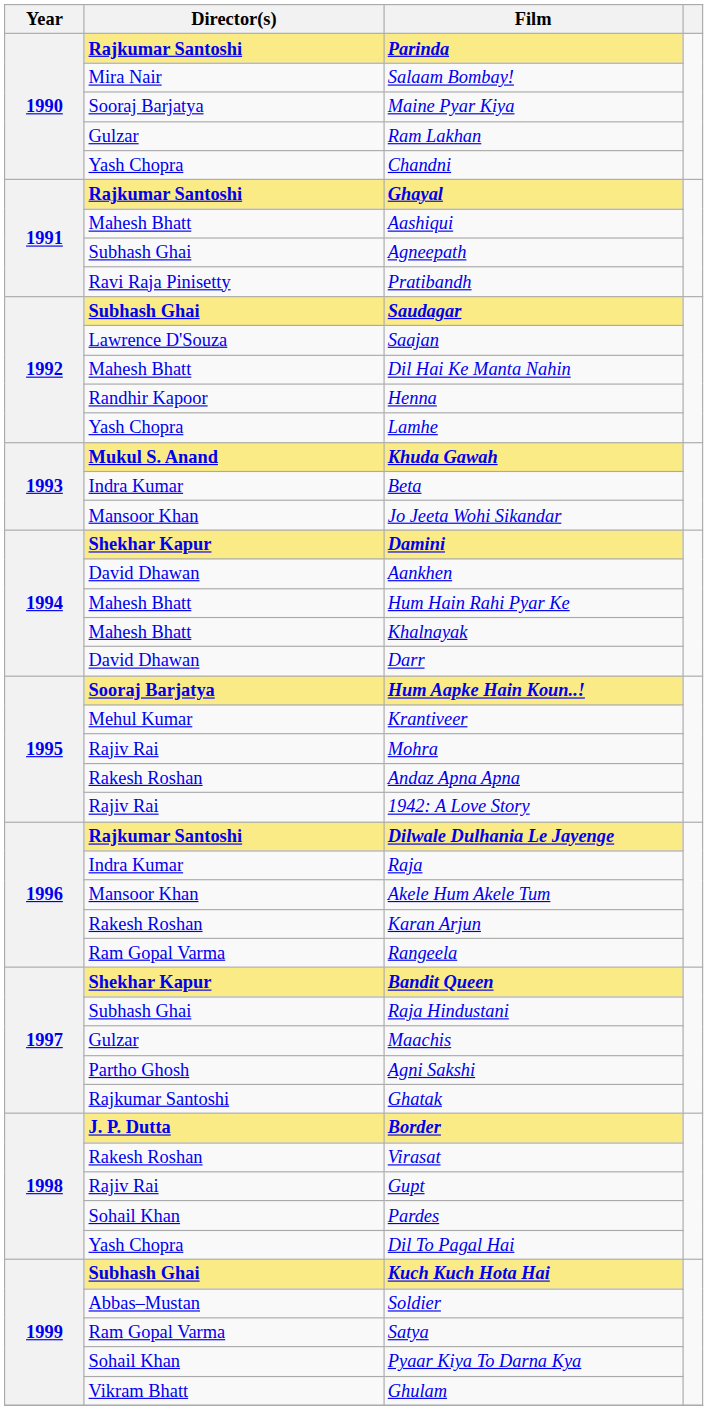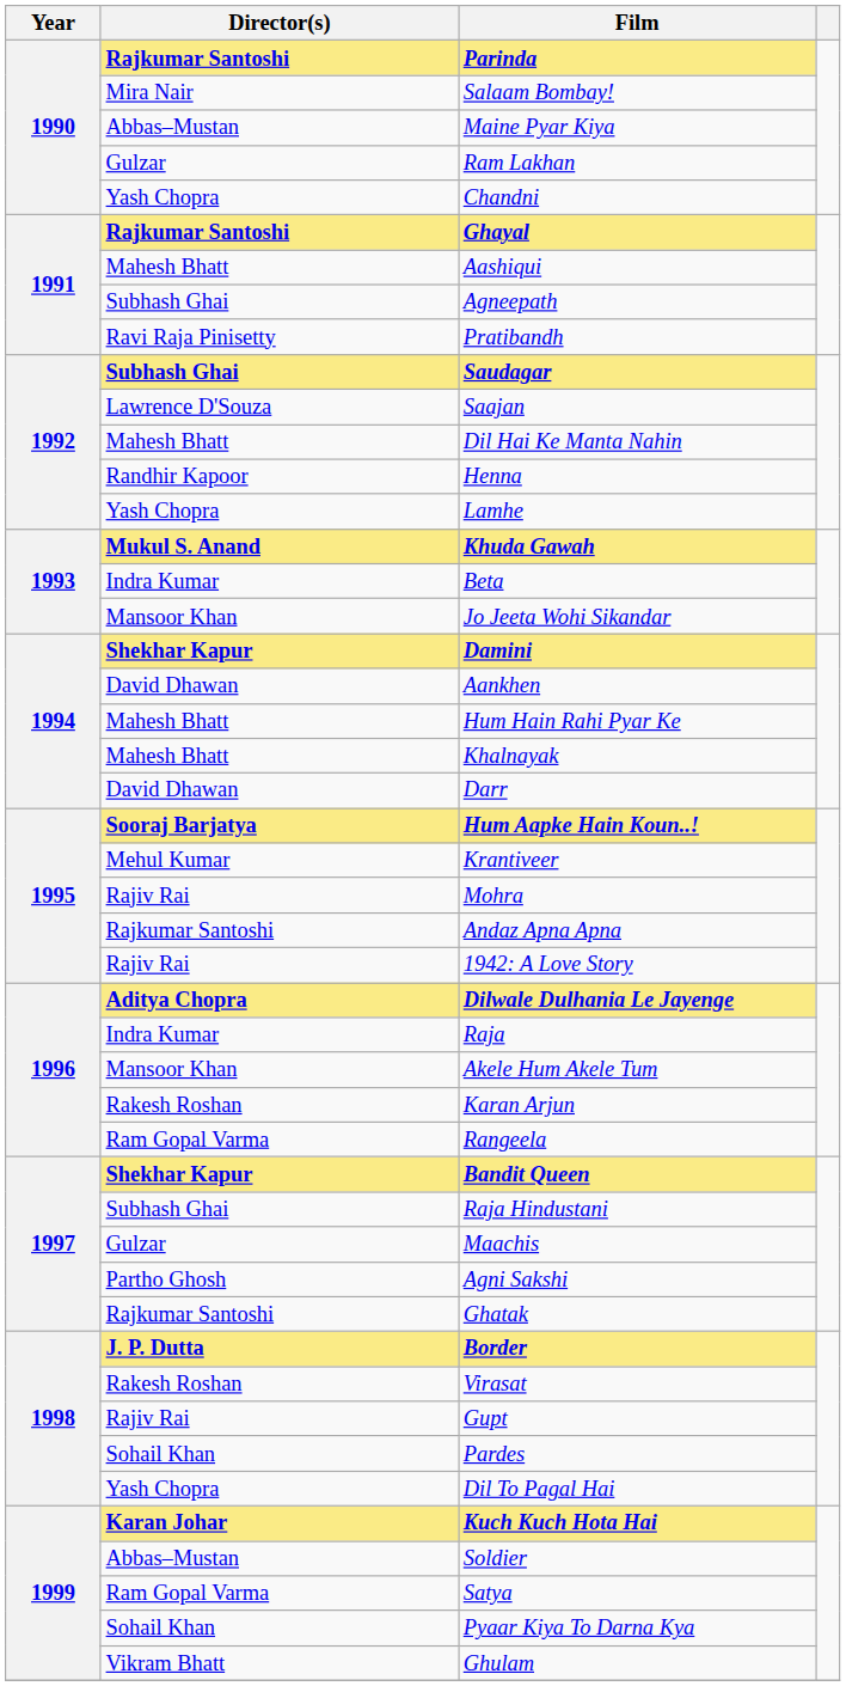Maine Pyar Kiya | Director(s): Sooraj Barjatya -> Abbas–Mustan
Andaz Apna Apna | Director(s): Rakesh Roshan -> Rajkumar Santoshi
Dilwale Dulhania Le Jayenge | Director(s): Rajkumar Santoshi -> Aditya Chopra
Kuch Kuch Hota Hai | Director(s): Subhash Ghai -> Karan Johar
